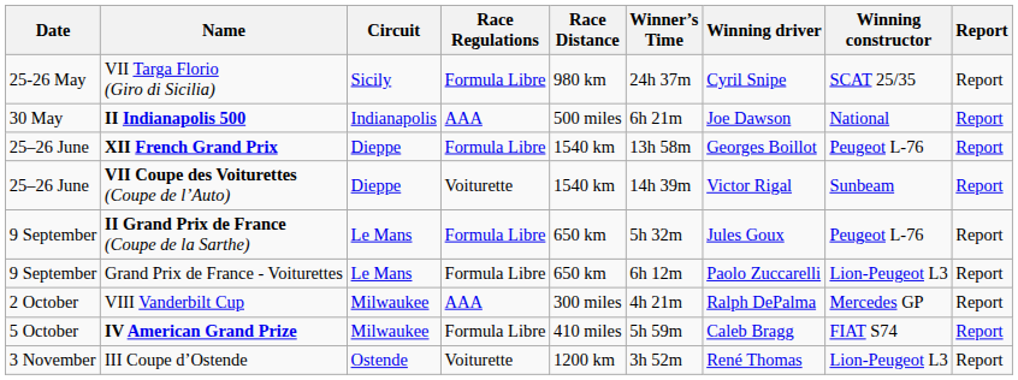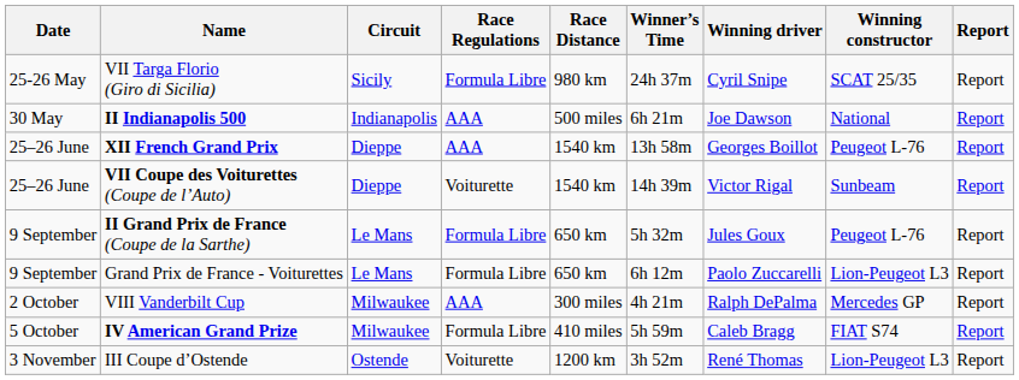XII French Grand Prix | Race Regulations: Formula Libre -> AAA
